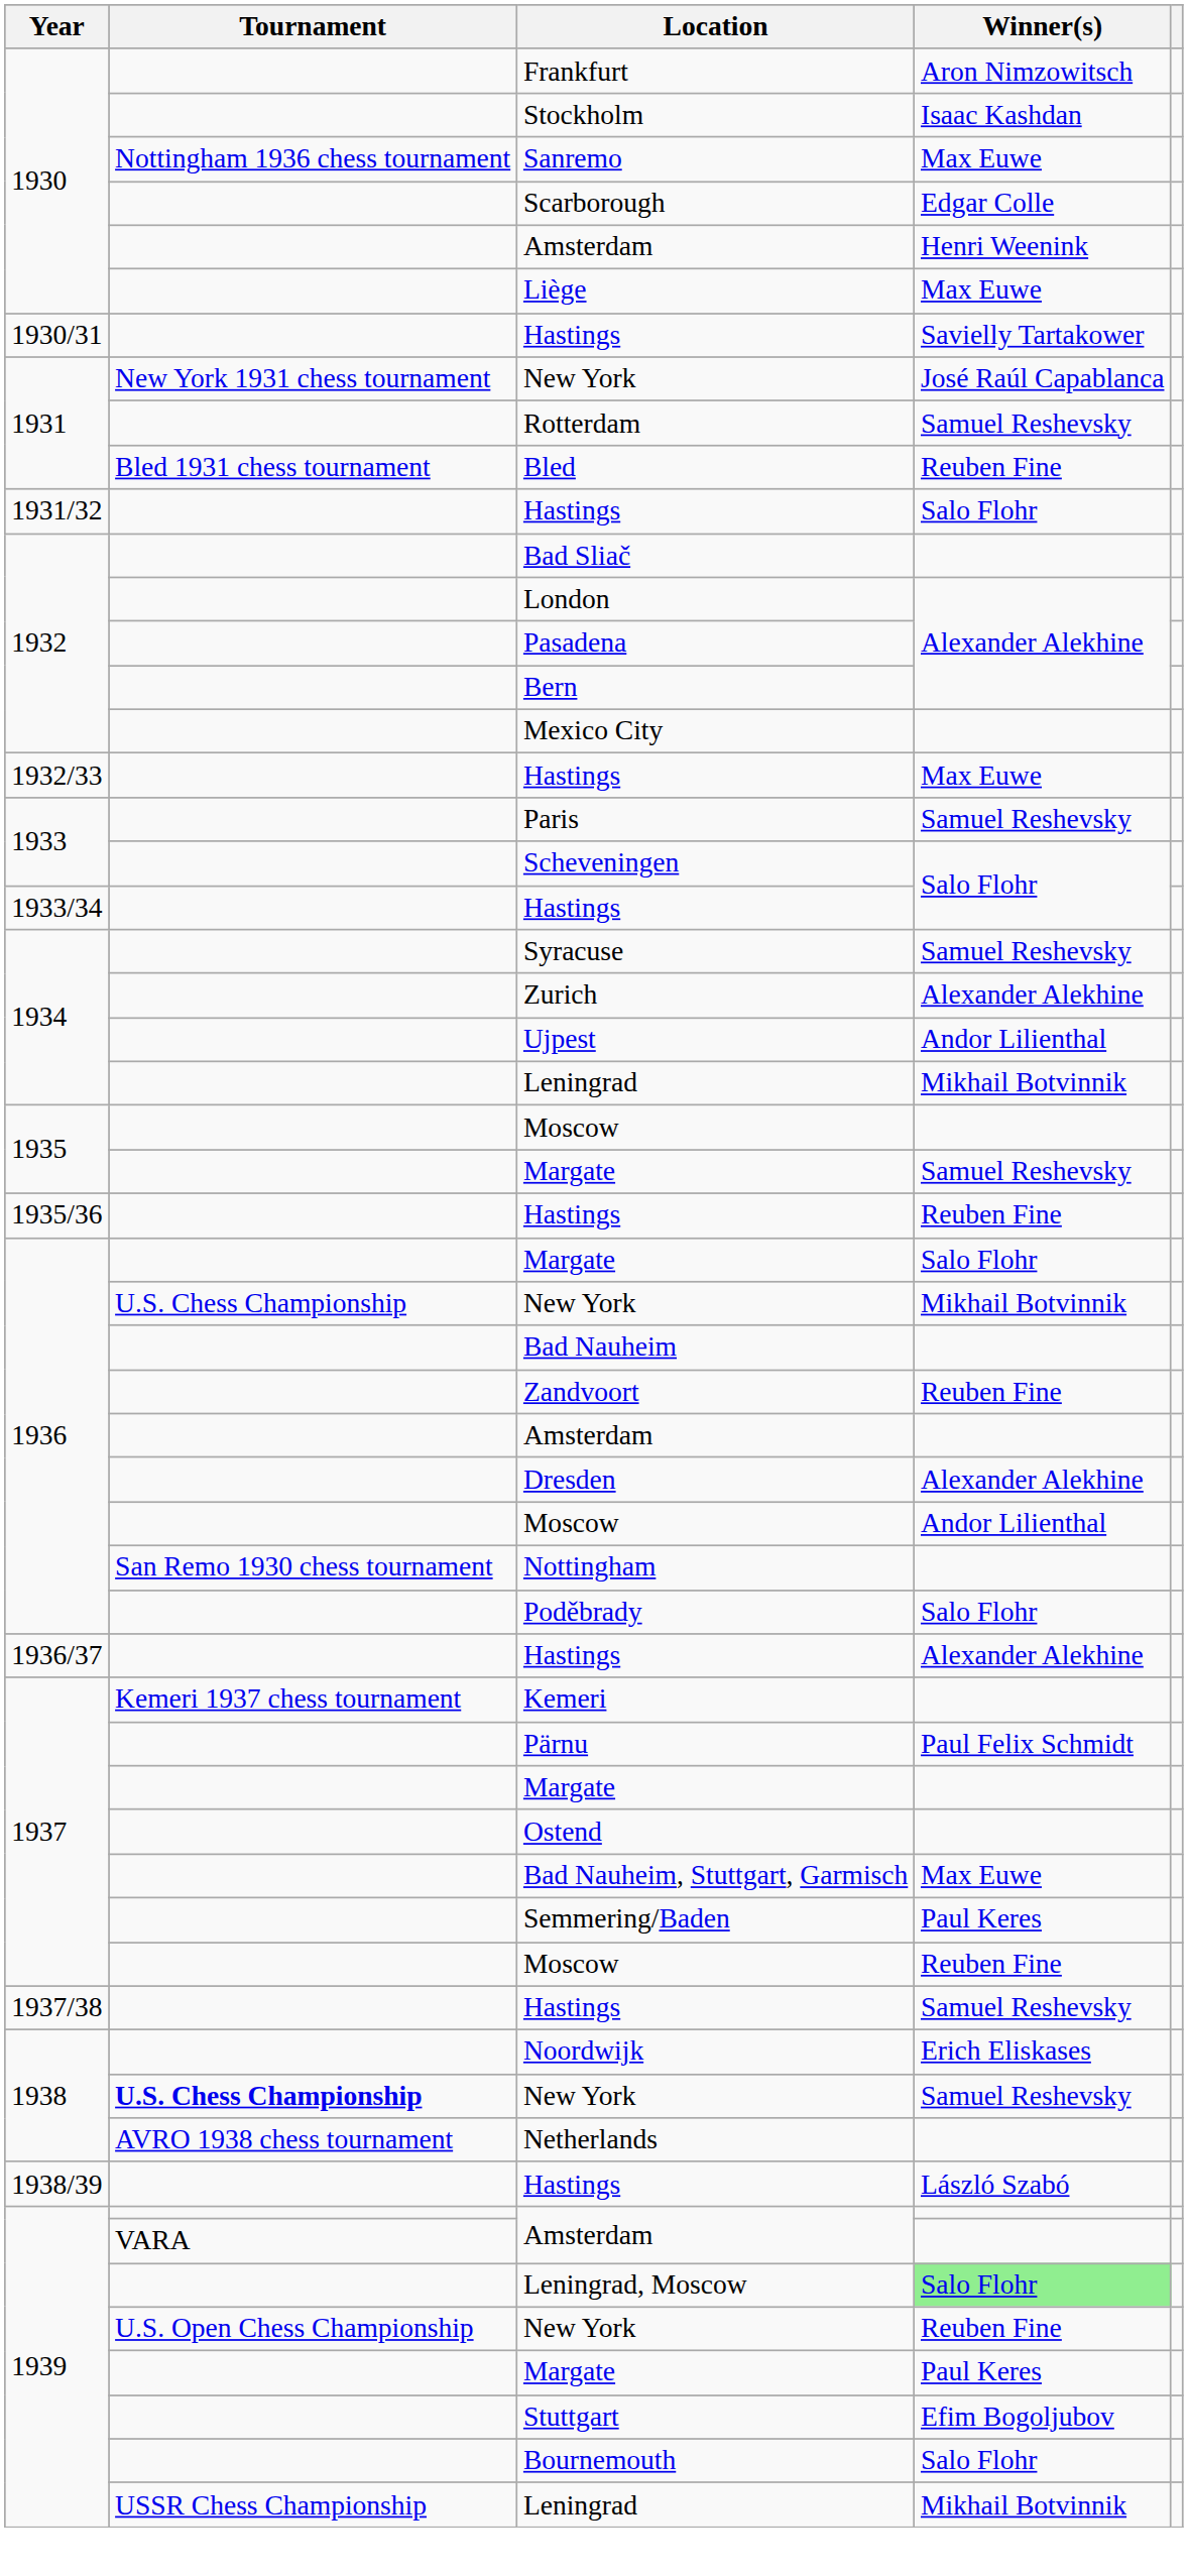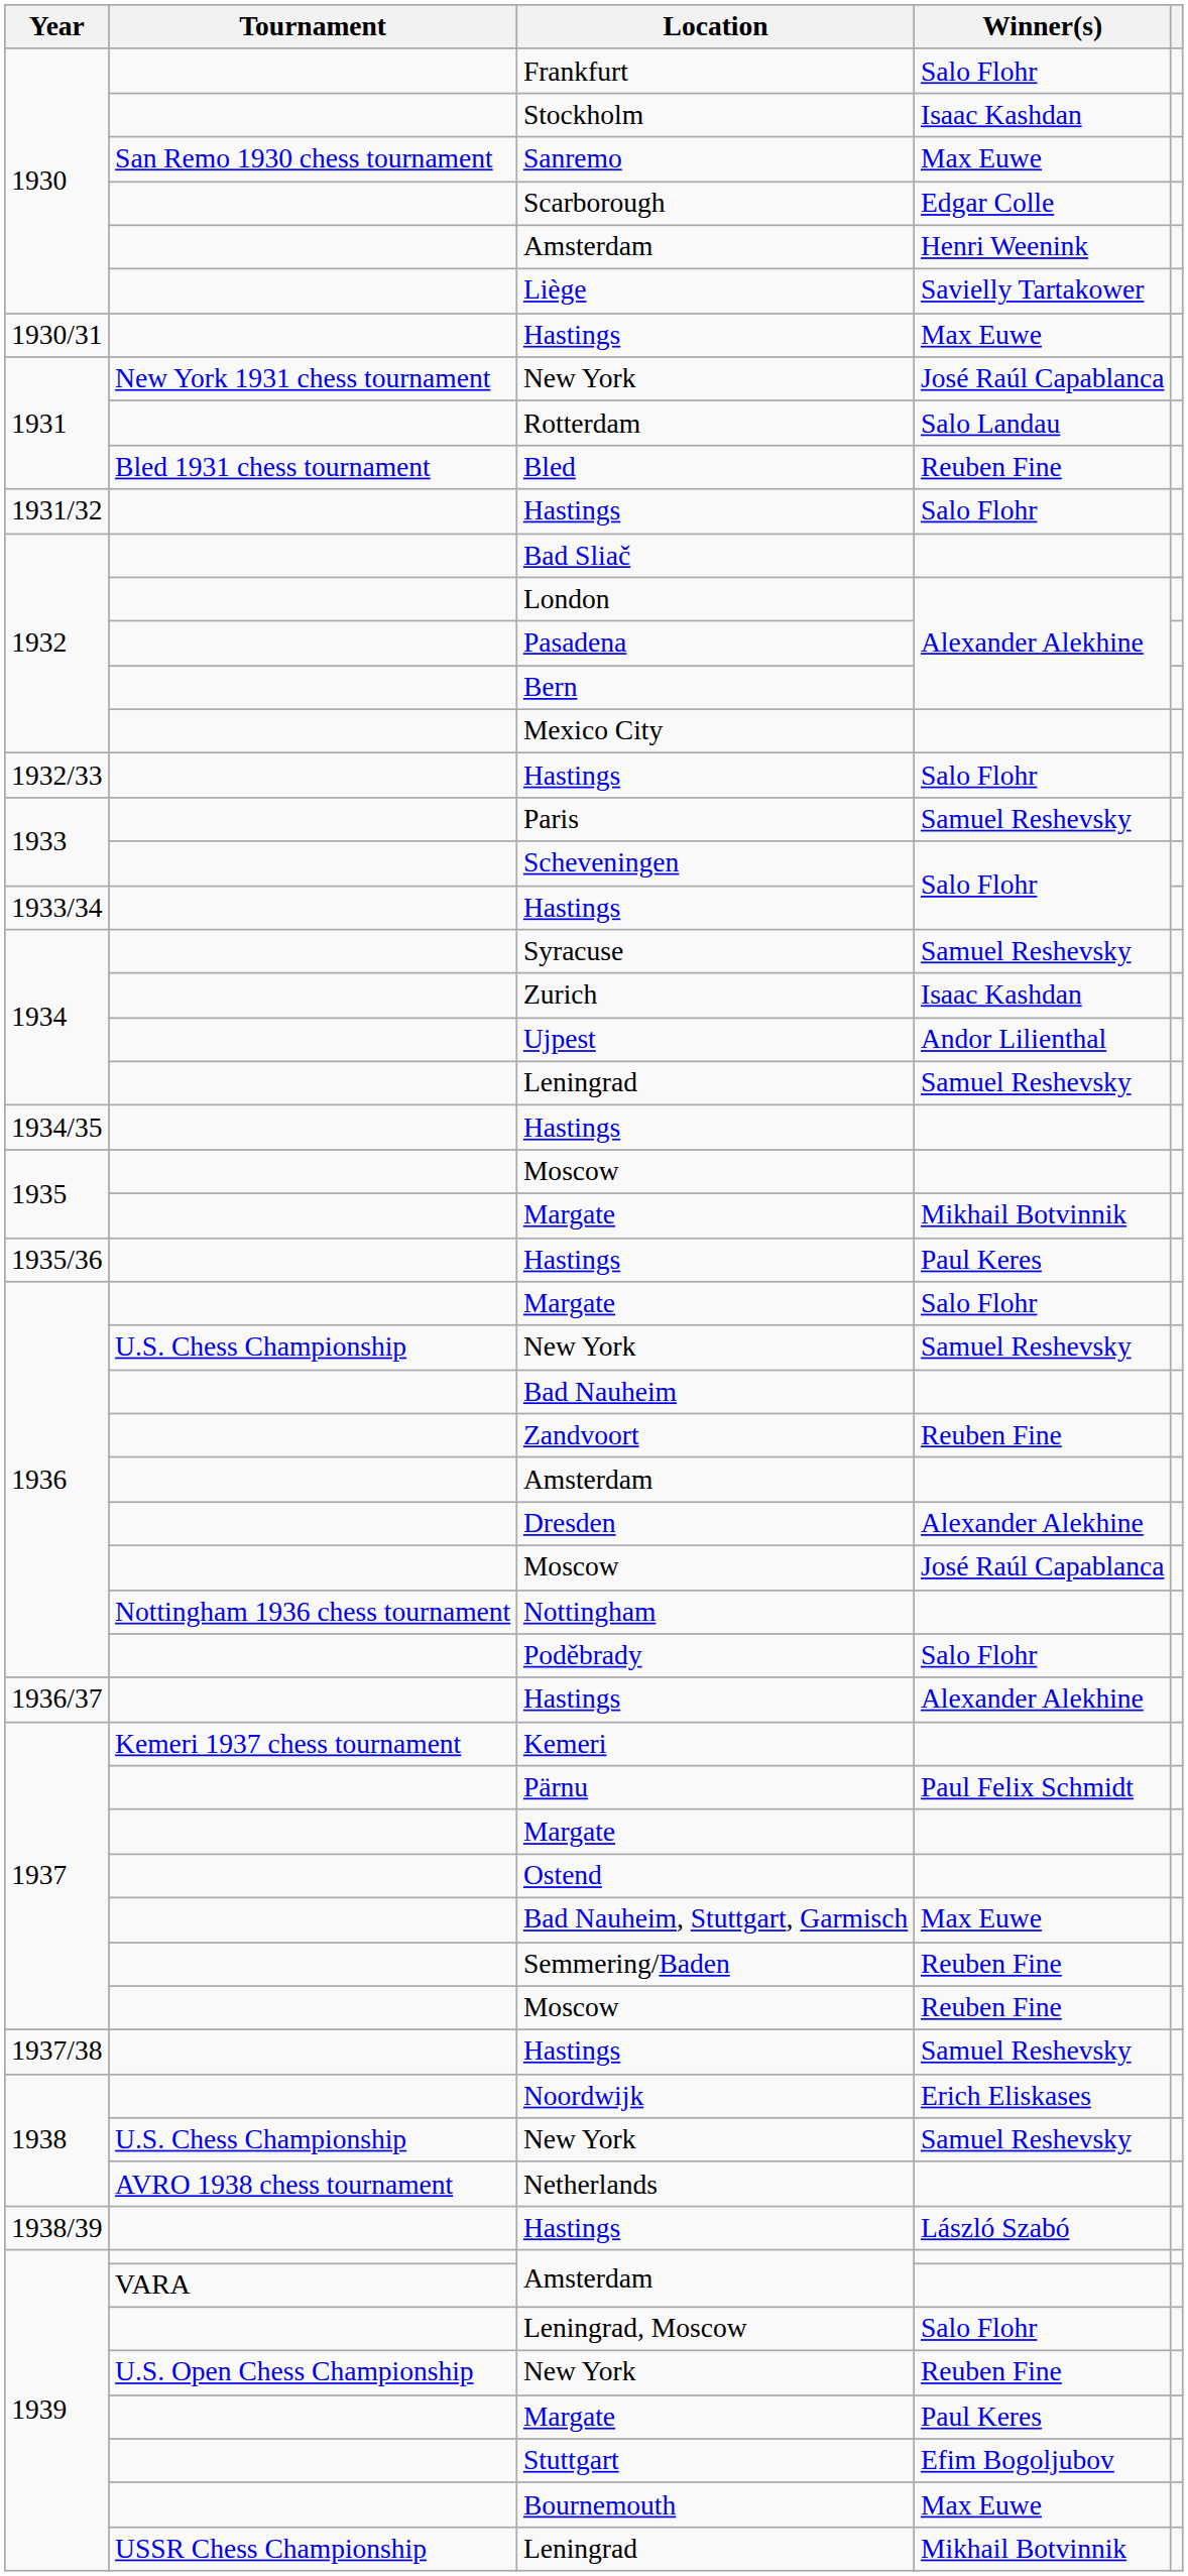Frankfurt | Winner(s): Aron Nimzowitsch -> Salo Flohr
Sanremo | Tournament: Nottingham 1936 chess tournament -> San Remo 1930 chess tournament
Liège | Winner(s): Max Euwe -> Savielly Tartakower
1930/31 / Hastings | Winner(s): Savielly Tartakower -> Max Euwe
Rotterdam | Winner(s): Samuel Reshevsky -> Salo Landau
1932/33 / Hastings | Winner(s): Max Euwe -> Salo Flohr
Zurich | Winner(s): Alexander Alekhine -> Isaac Kashdan
1934 / Leningrad | Winner(s): Mikhail Botvinnik -> Samuel Reshevsky
+ row: 1934/35 | Hastings
1935 / Margate | Winner(s): Samuel Reshevsky -> Mikhail Botvinnik
1935/36 / Hastings | Winner(s): Reuben Fine -> Paul Keres
1936 / New York | Winner(s): Mikhail Botvinnik -> Samuel Reshevsky
1936 / Moscow | Winner(s): Andor Lilienthal -> José Raúl Capablanca
Nottingham | Tournament: San Remo 1930 chess tournament -> Nottingham 1936 chess tournament
Semmering/Baden | Winner(s): Paul Keres -> Reuben Fine
1938 / New York | Tournament: bold -> normal
Leningrad, Moscow | Winner(s): lightgreen background -> no background
Bournemouth | Winner(s): Salo Flohr -> Max Euwe
